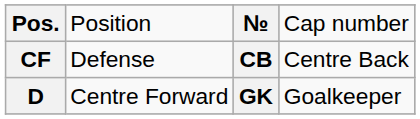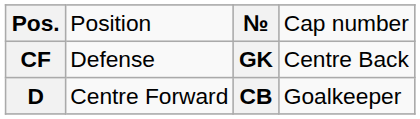CF | column 3: CB -> GK
D | column 3: GK -> CB
